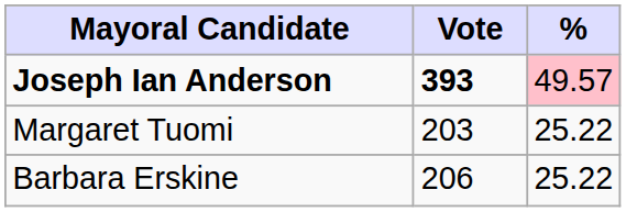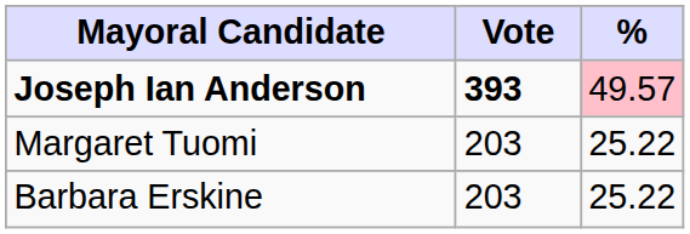Barbara Erskine | Vote: 206 -> 203
